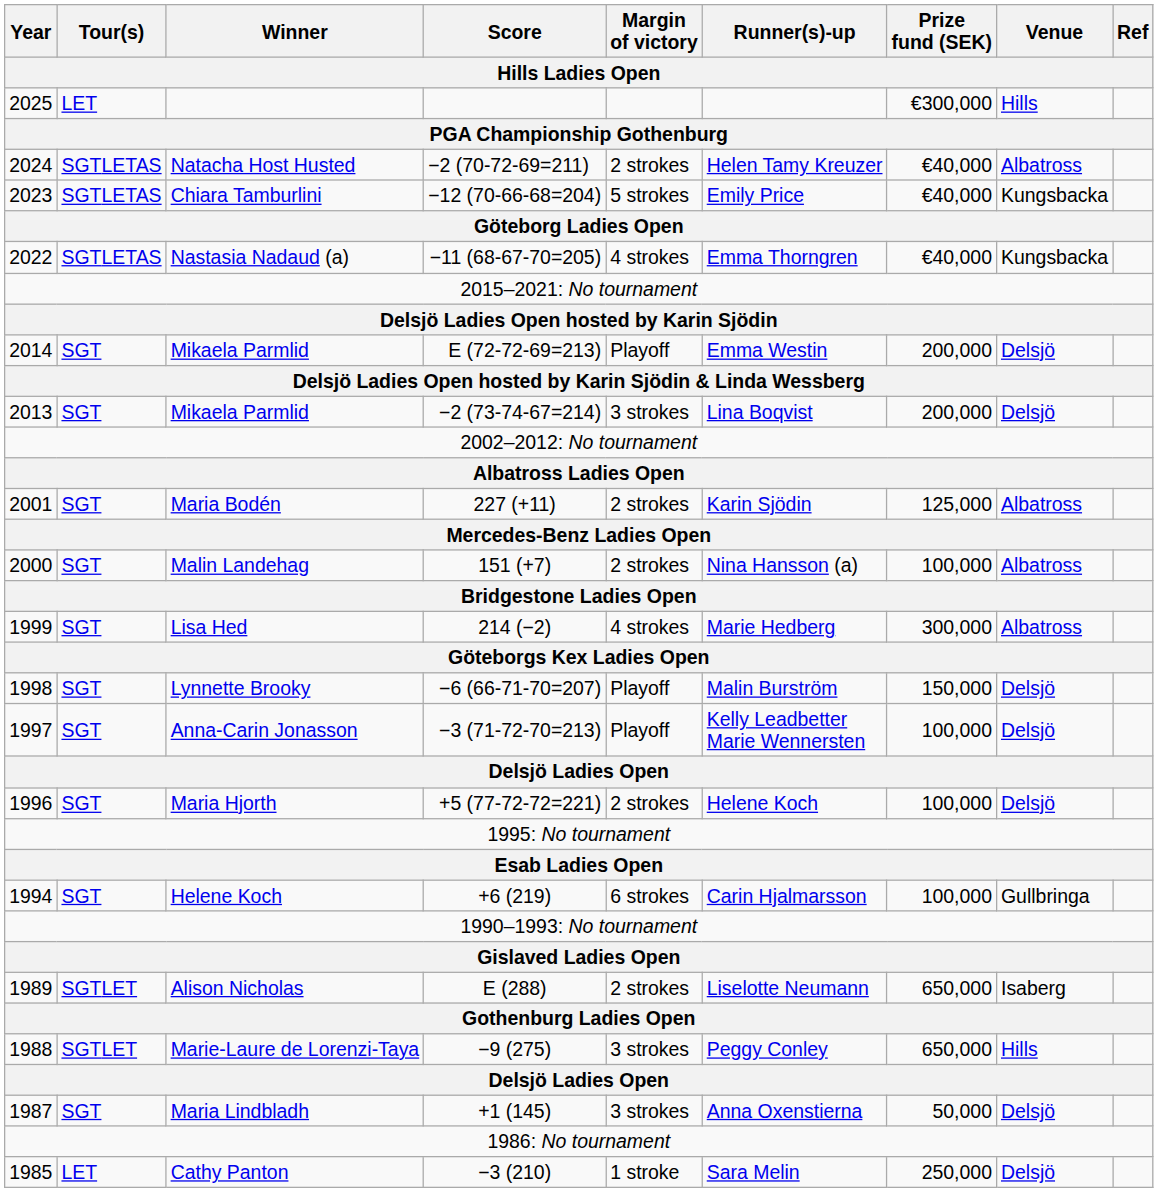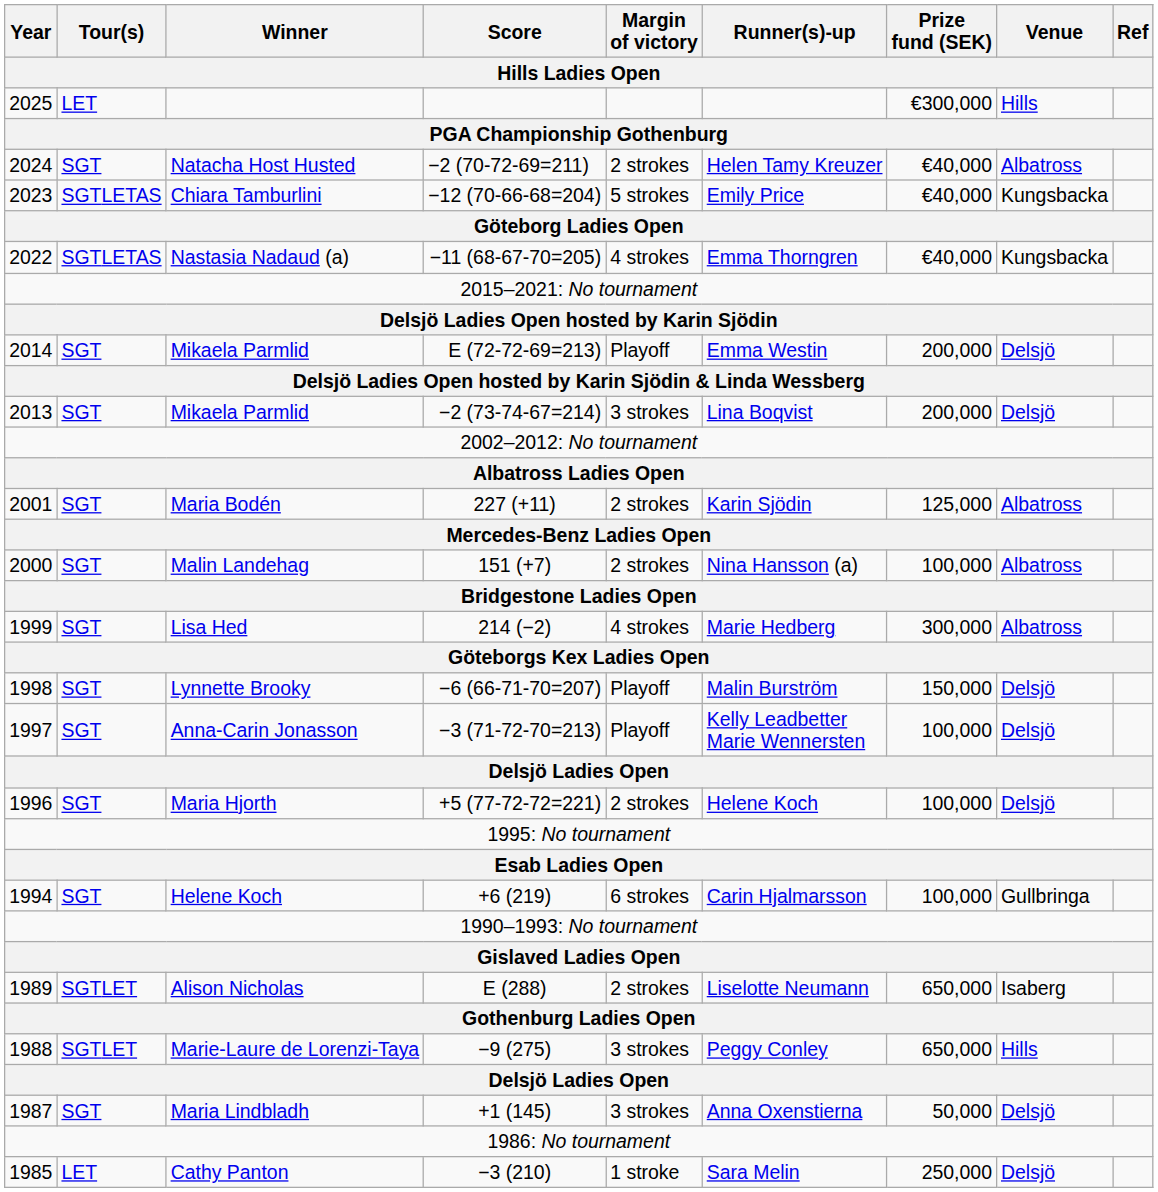Natacha Host Husted | Tour(s): SGTLETAS -> SGT
